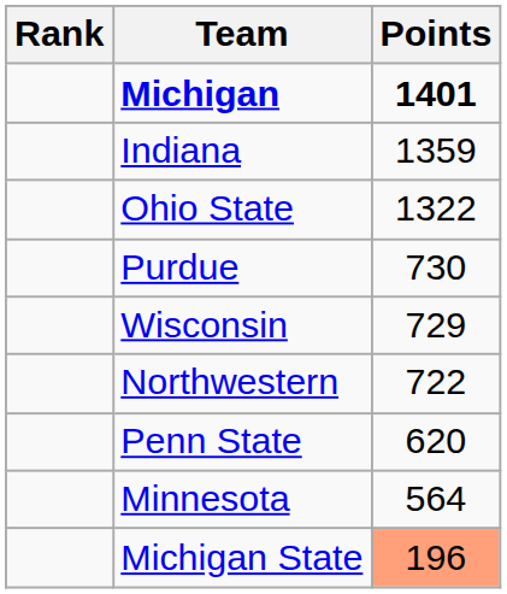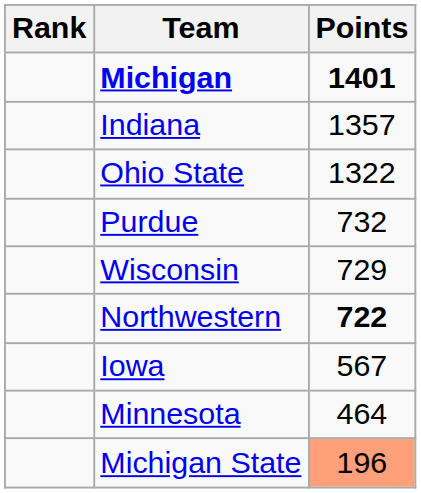Indiana | Points: 1359 -> 1357
Purdue | Points: 730 -> 732
Northwestern | Points: normal -> bold
- row: Penn State | 620
+ row: Iowa | 567
Minnesota | Points: 564 -> 464
